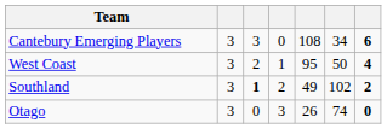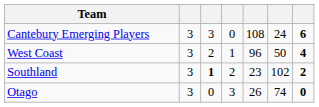Cantebury Emerging Players | column 6: 34 -> 24
West Coast | column 5: 95 -> 96
Southland | column 5: 49 -> 23
